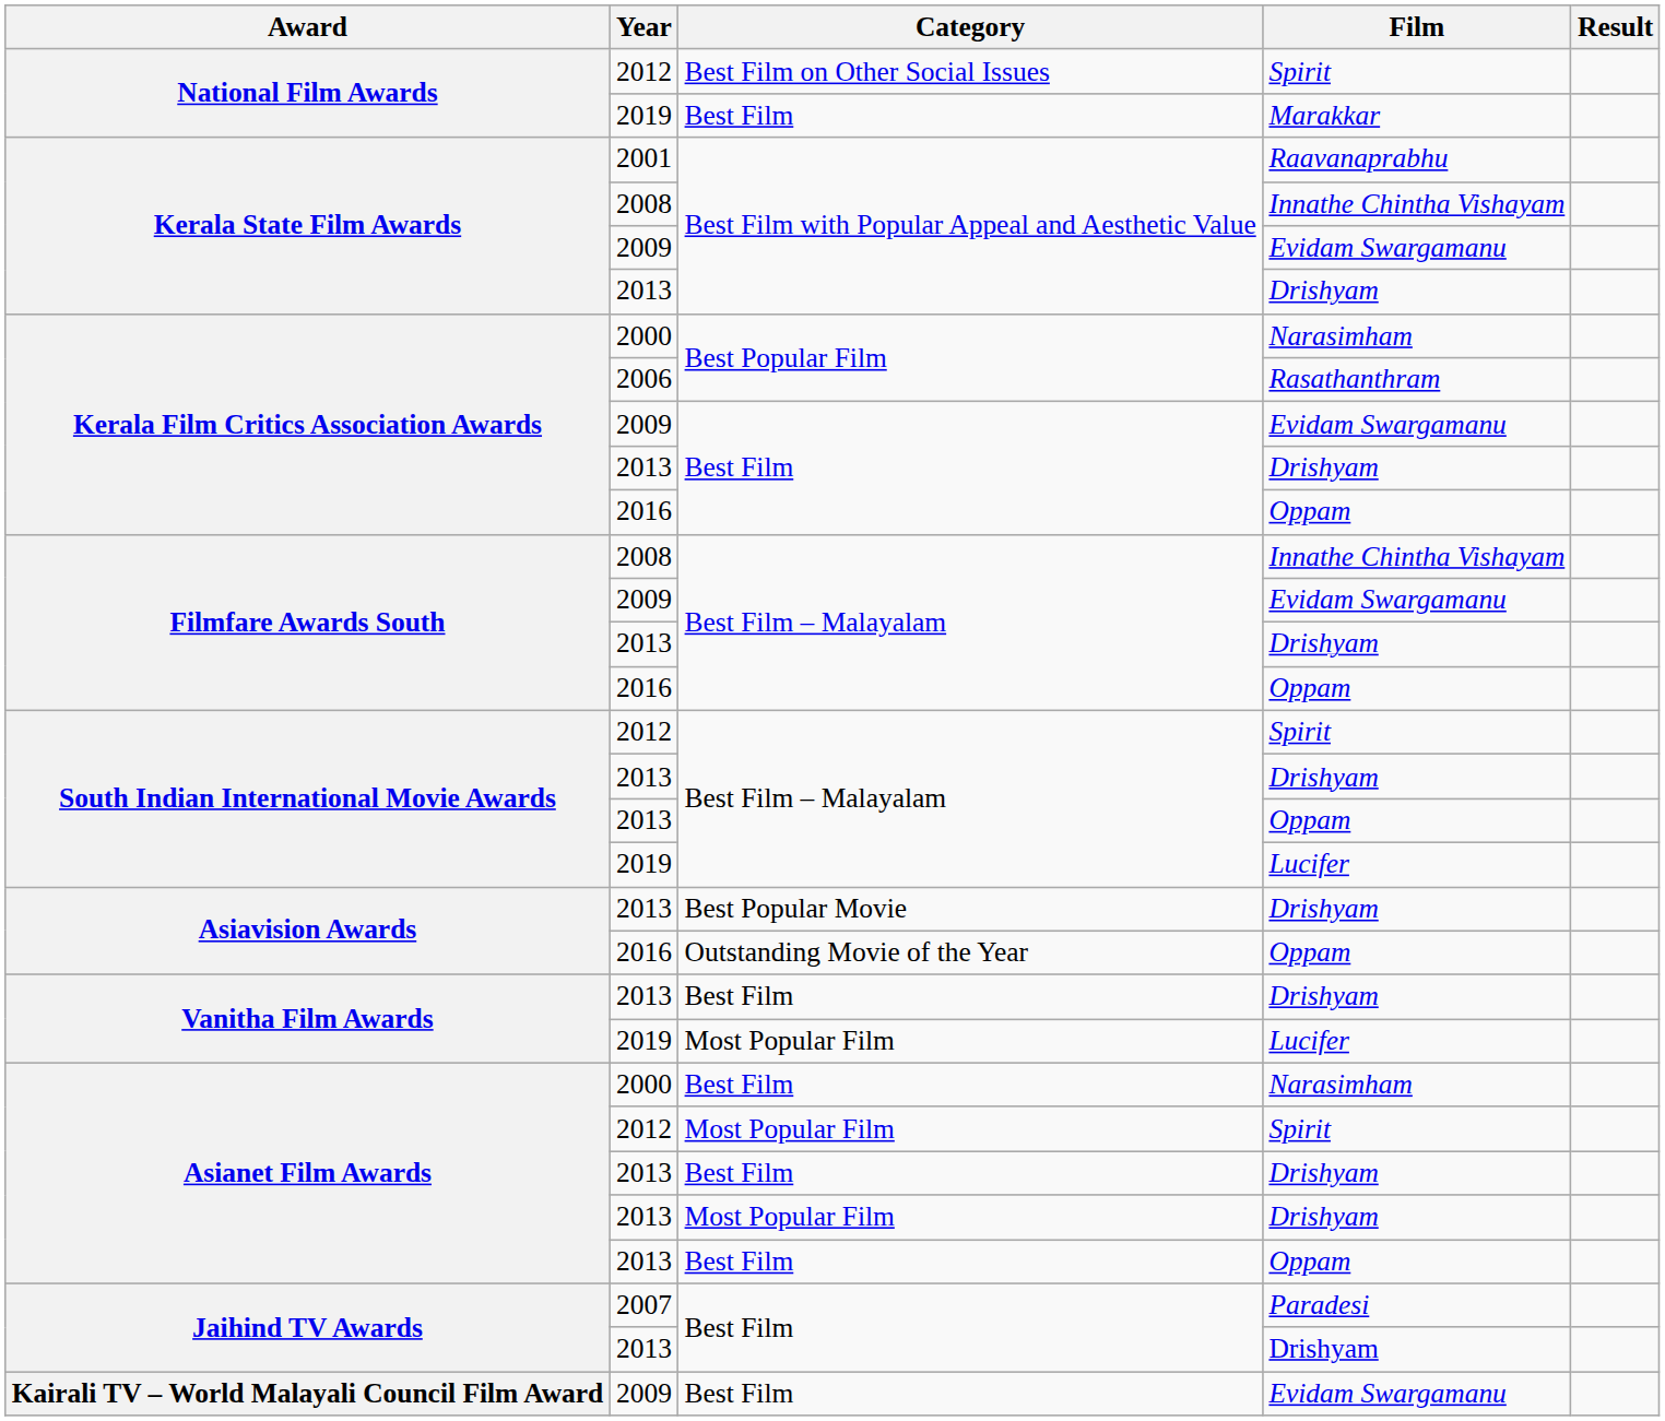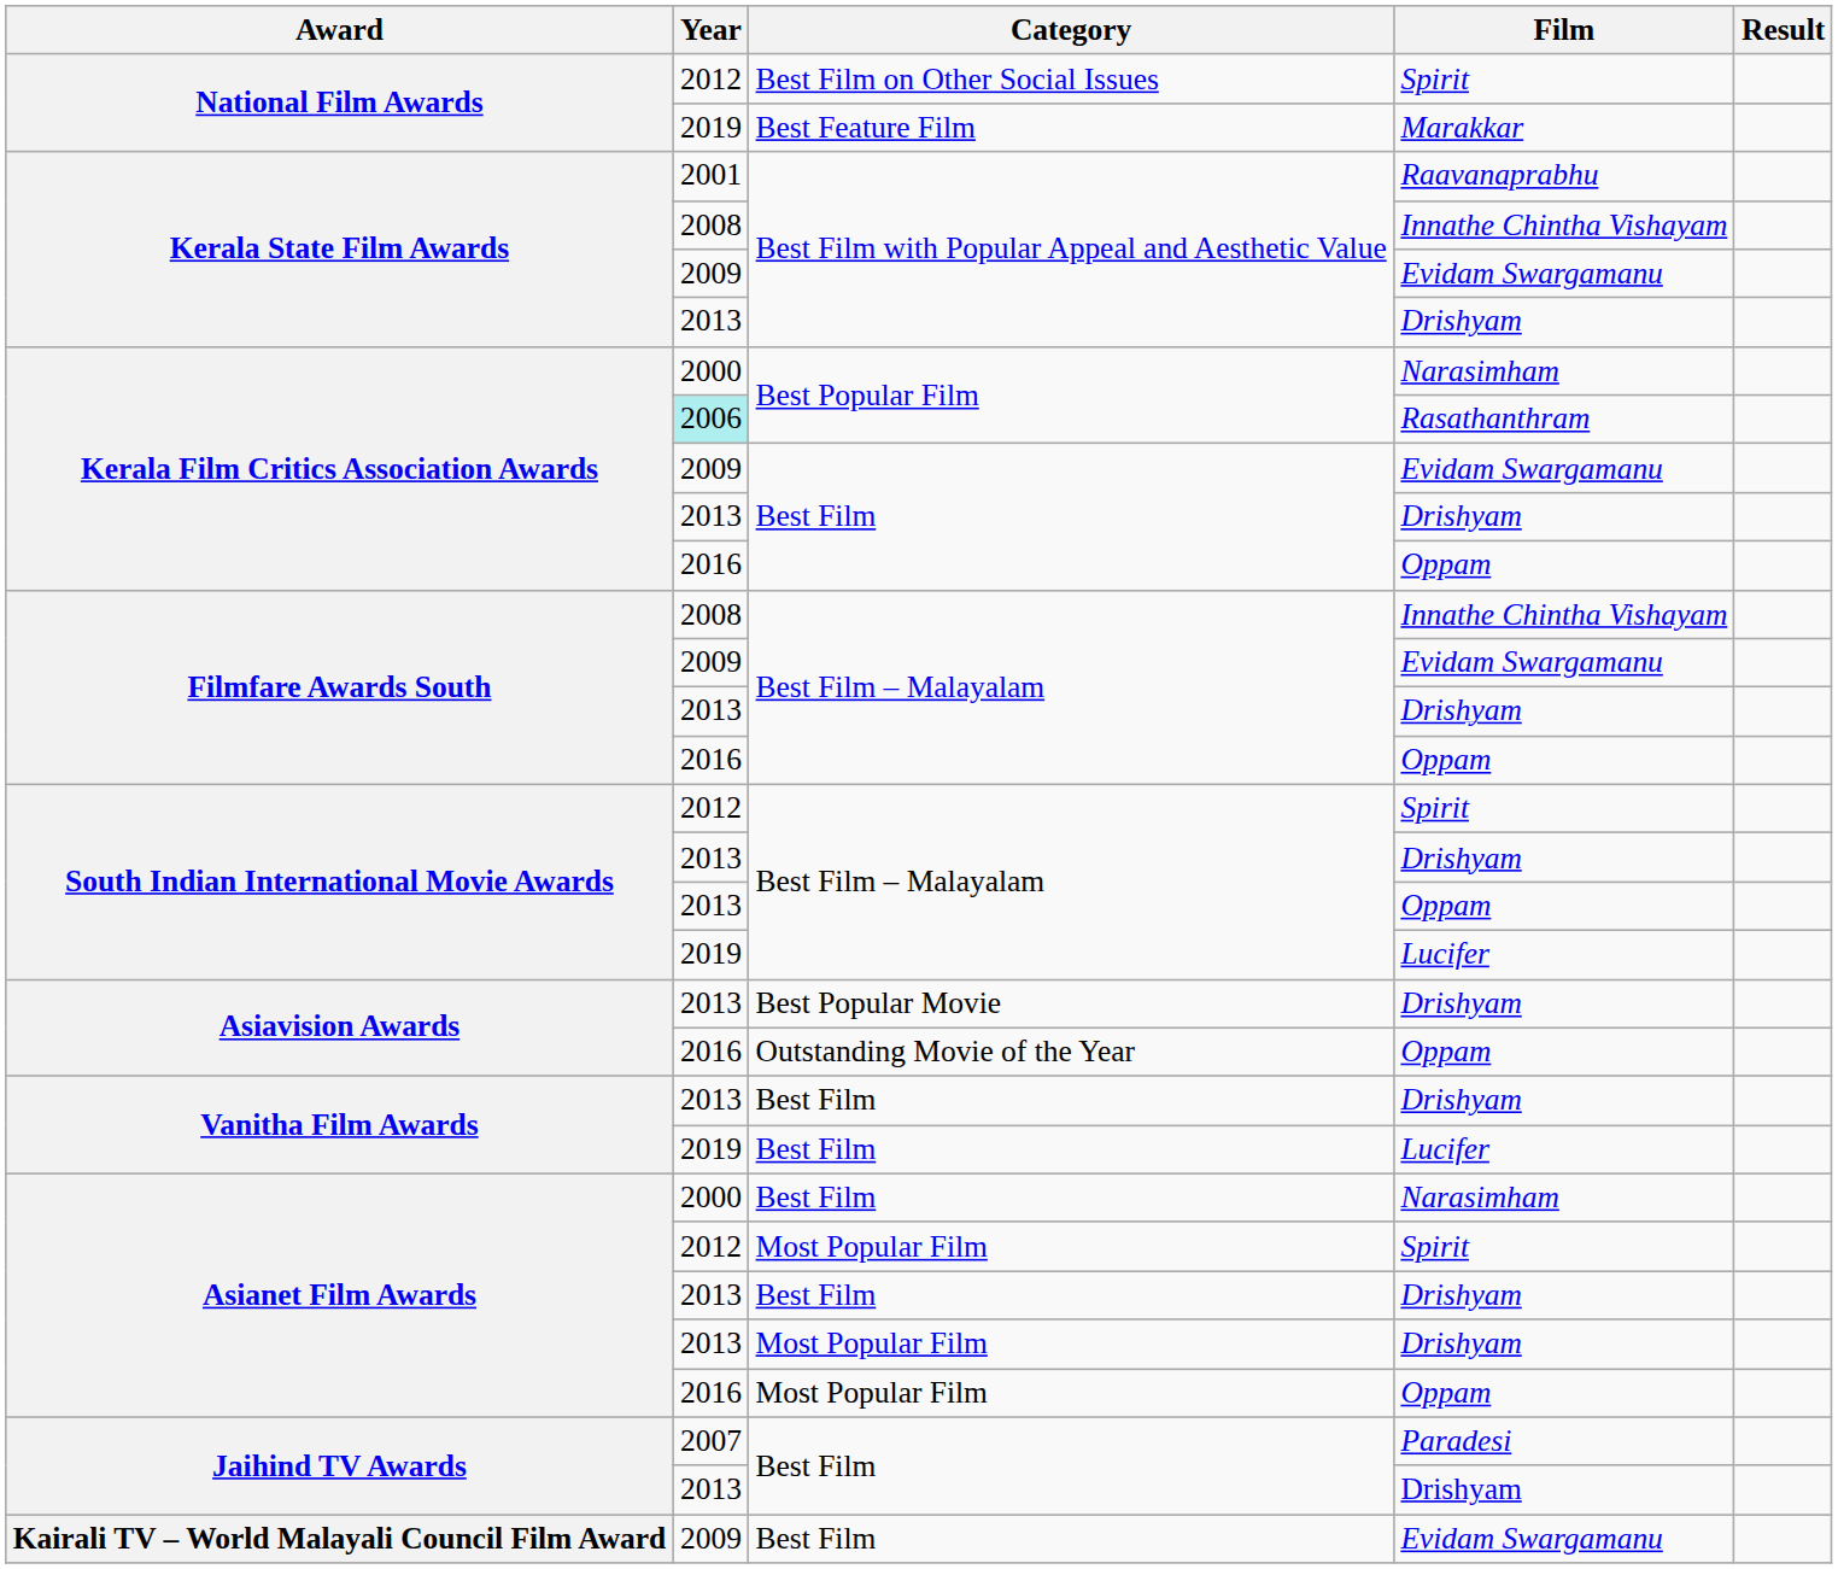Marakkar | Category: Best Film -> Best Feature Film
Rasathanthram | Year: no background -> paleturquoise background
Vanitha Film Awards / Lucifer | Category: Most Popular Film -> Best Film
Asianet Film Awards / Oppam | Year: 2013 -> 2016
Asianet Film Awards / Oppam | Category: Best Film -> Most Popular Film
